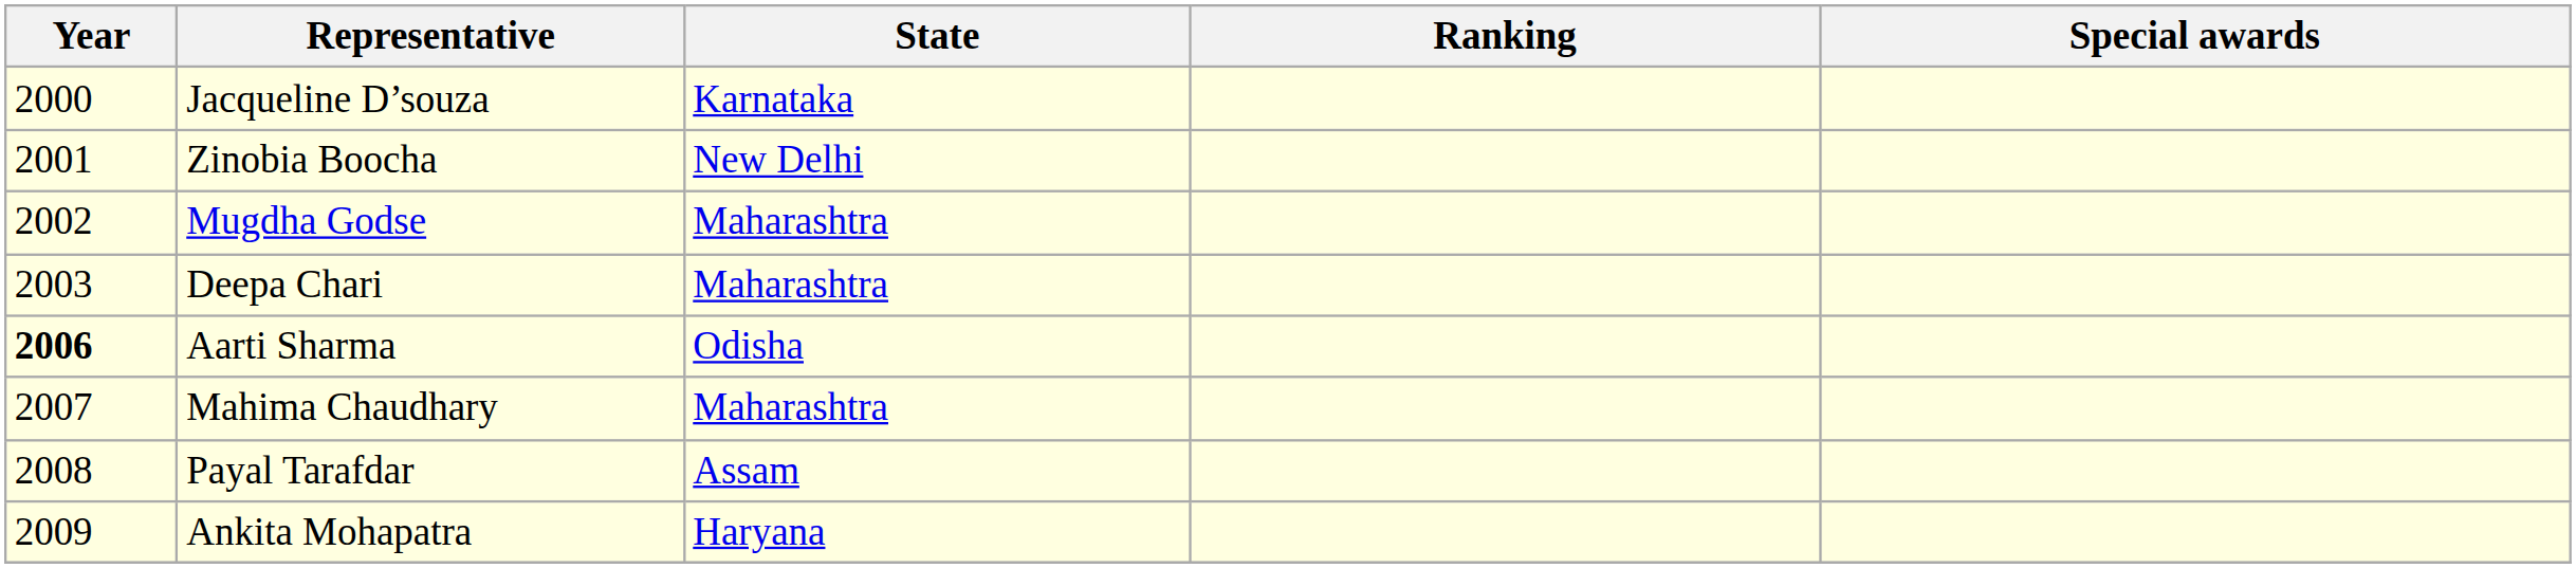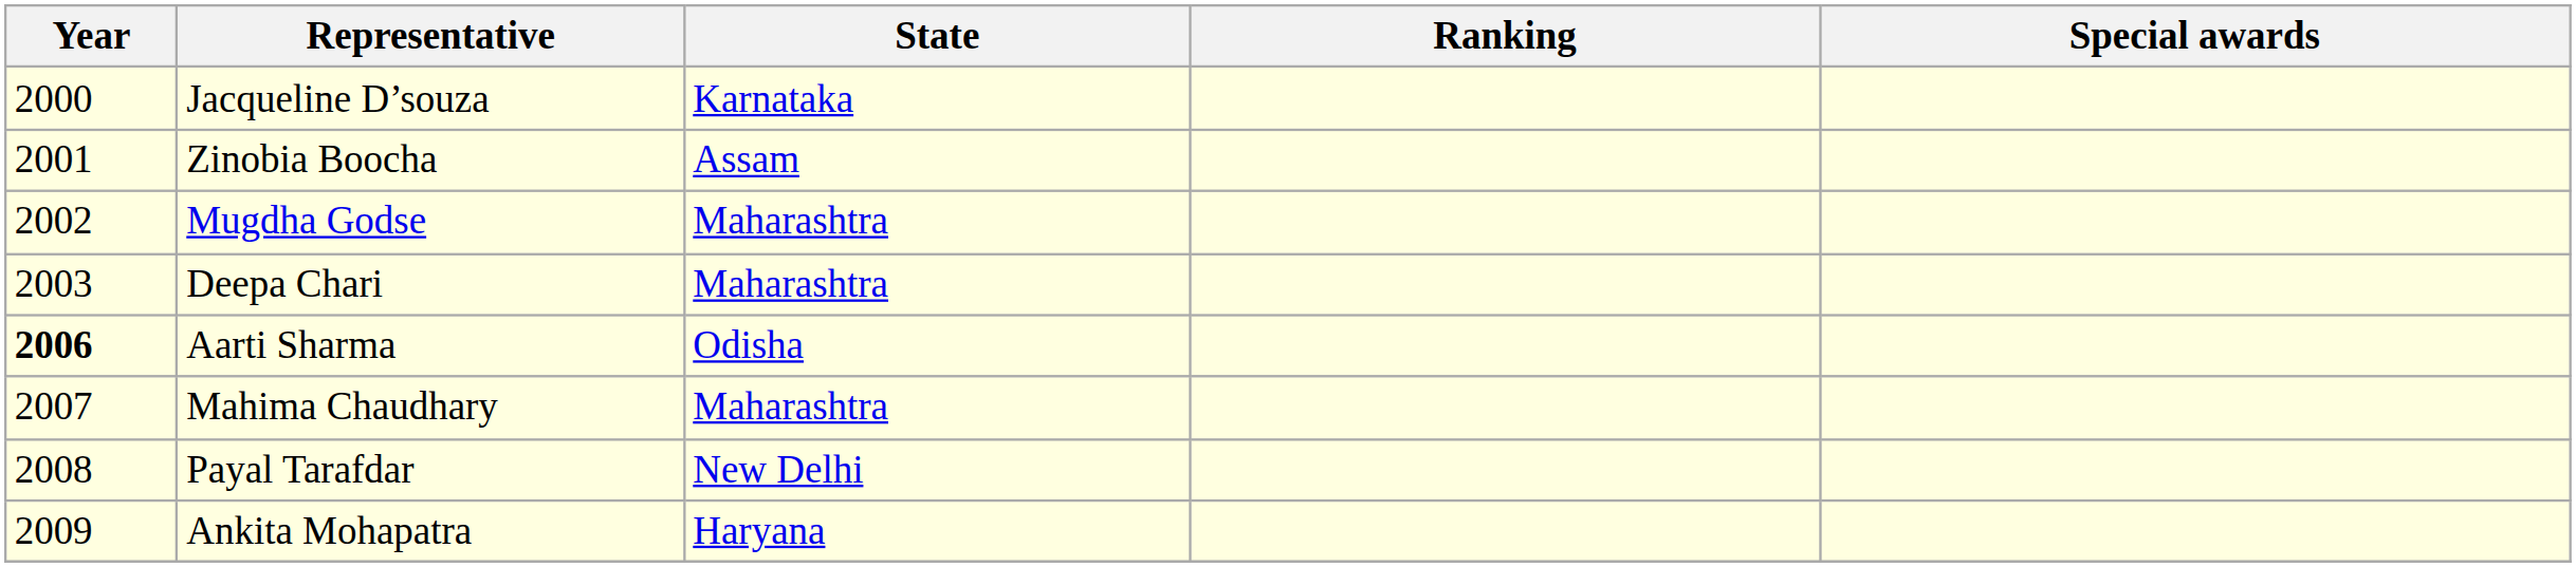Zinobia Boocha | State: New Delhi -> Assam
Payal Tarafdar | State: Assam -> New Delhi
